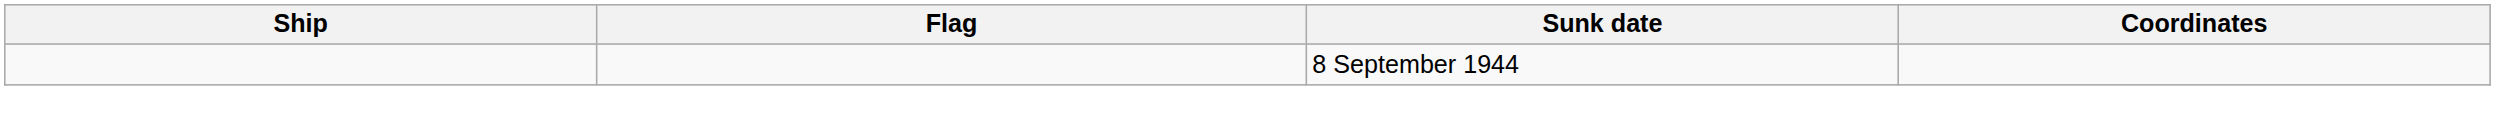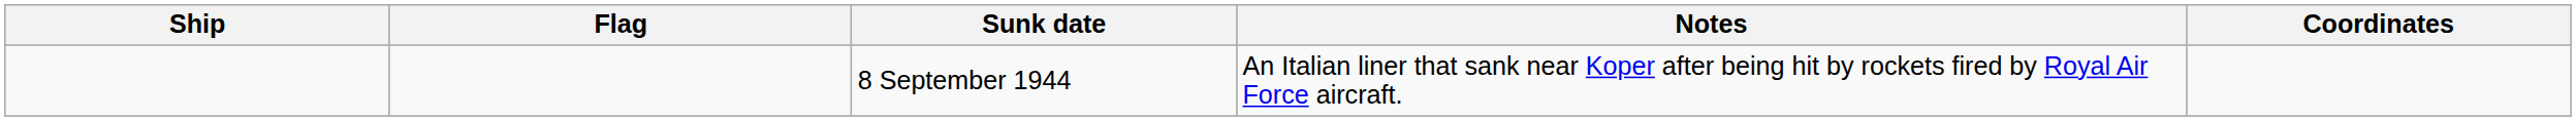+ column: Notes | An Italian liner that sank near Koper after being hit by rockets fired by Royal Air Force aircraft.
